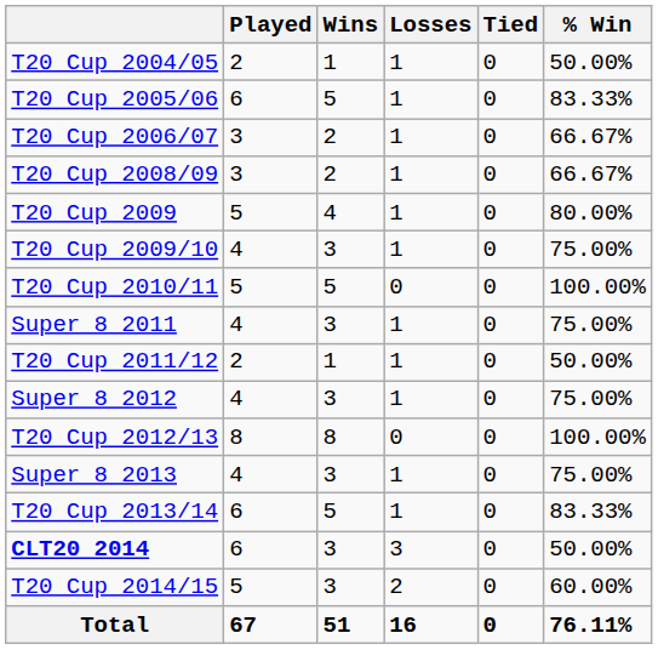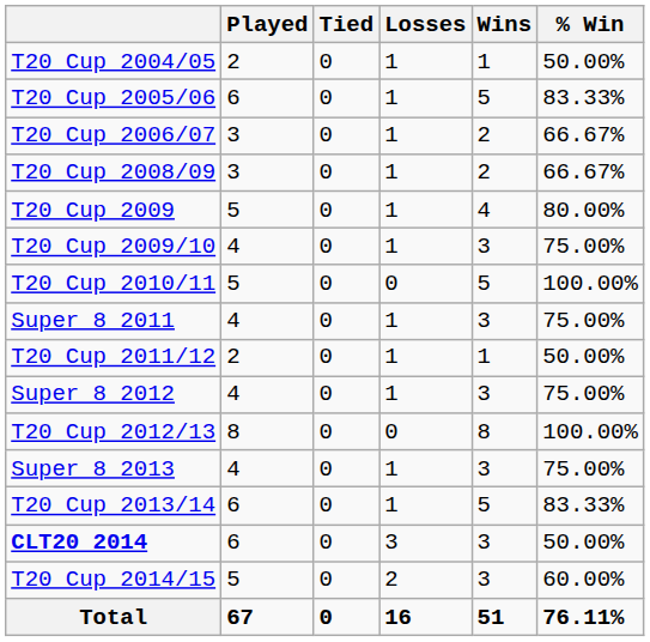columns swapped: Wins <-> Tied
